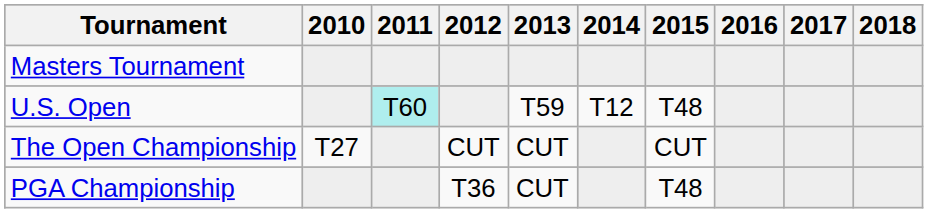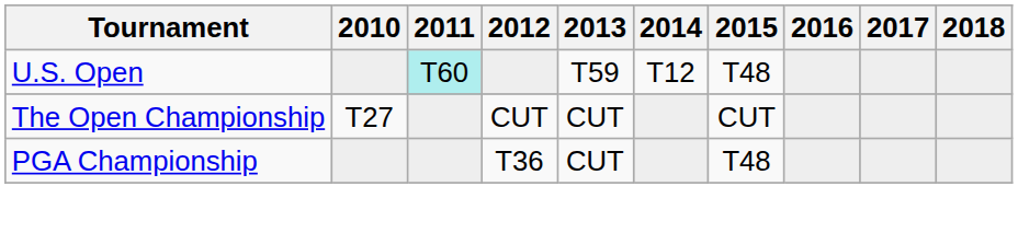- row: Masters Tournament
